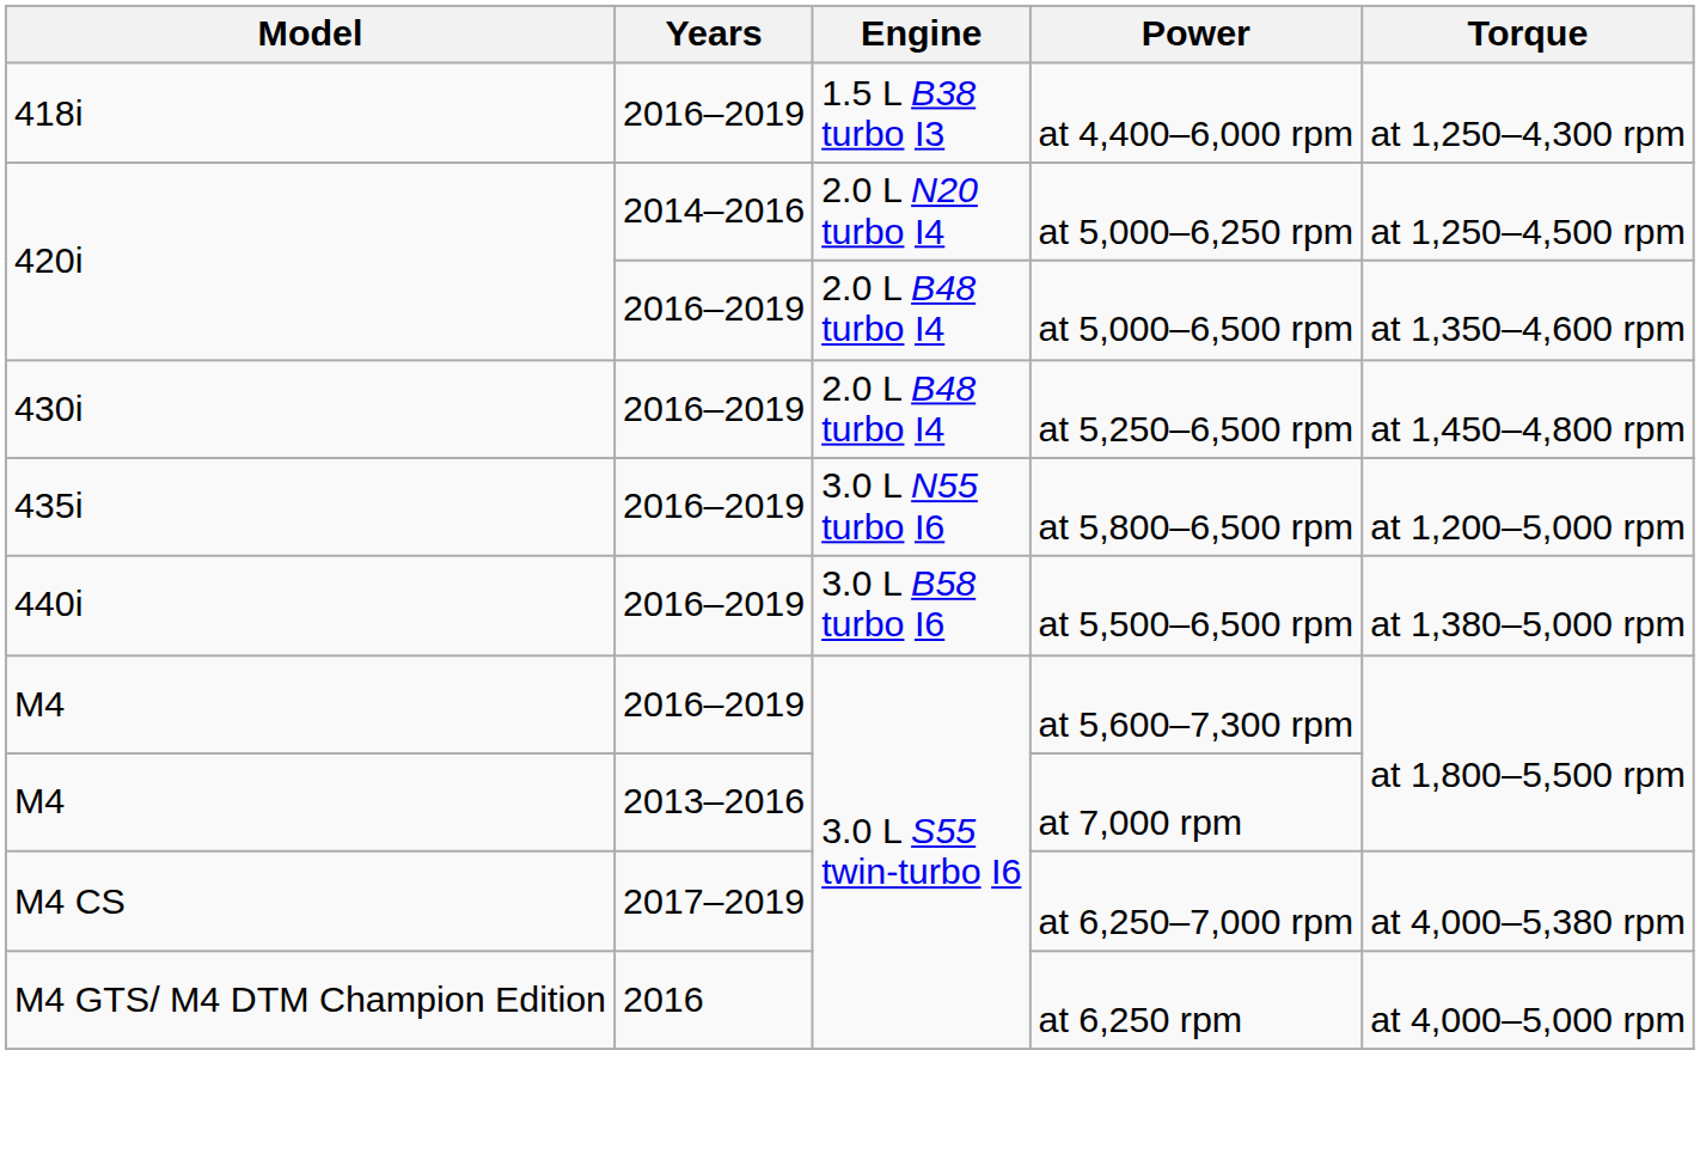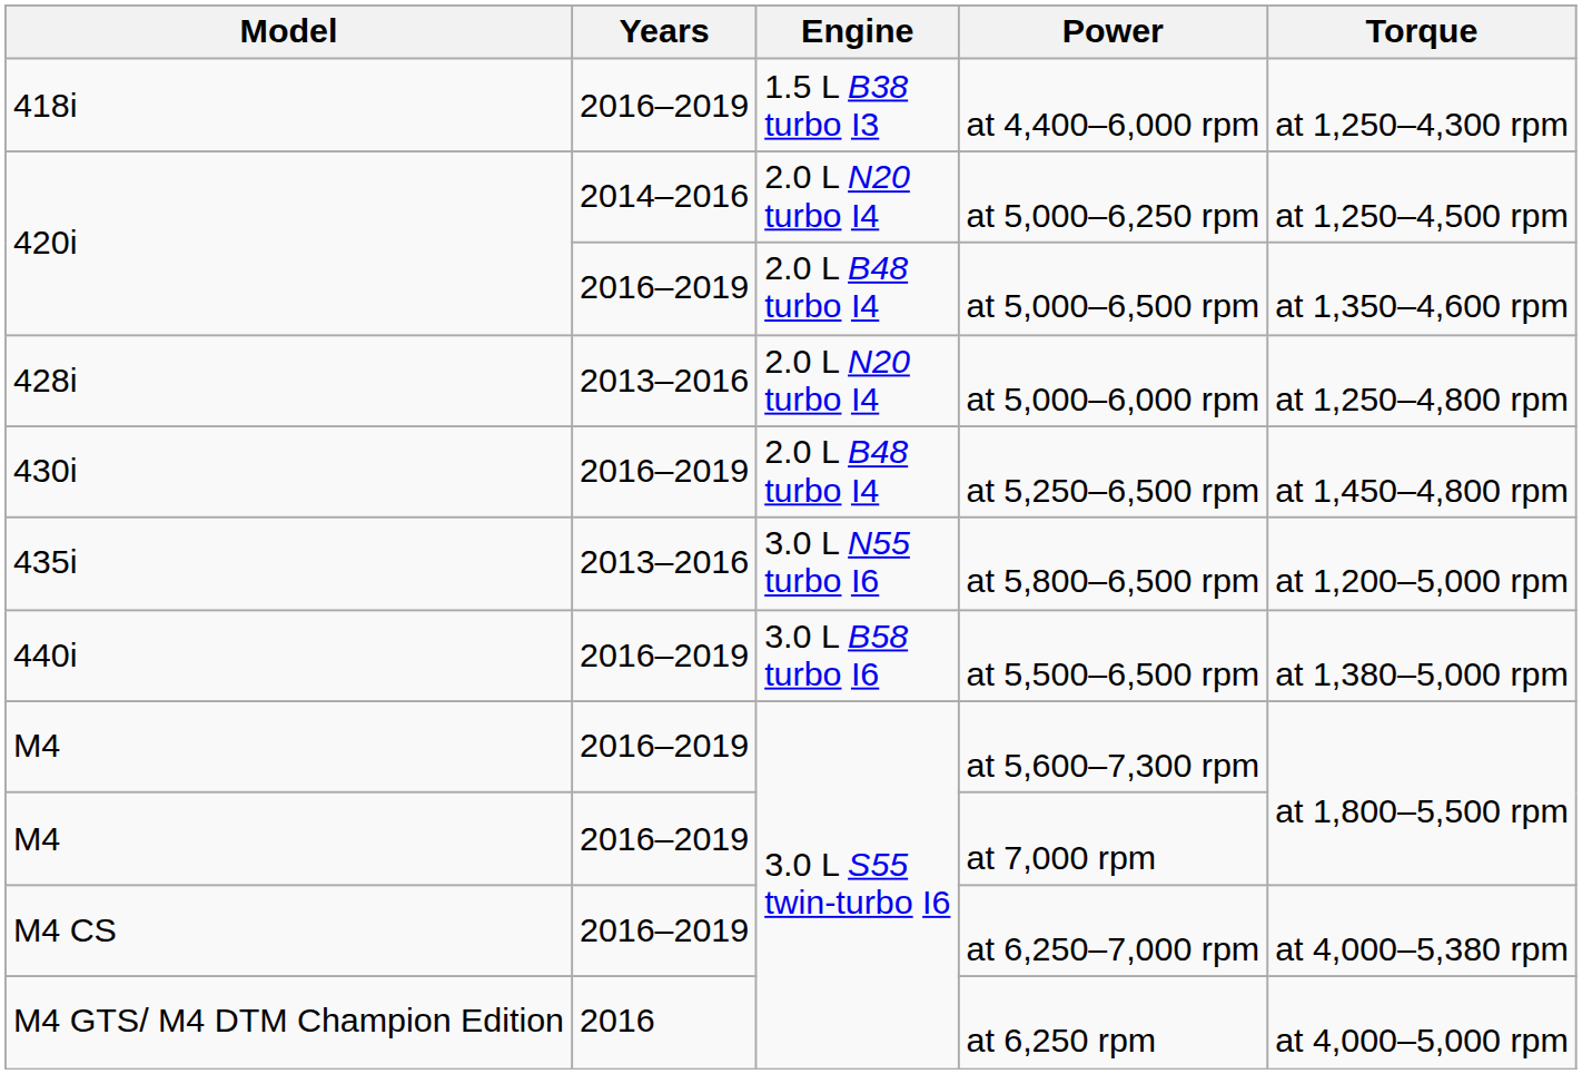+ row: 428i | 2013–2016 | 2.0 L N20 turbo I4 | at 5,000–6,000 rpm | at 1,250–4,800 rpm
at 5,800–6,500 rpm | Years: 2016–2019 -> 2013–2016
at 7,000 rpm | Years: 2013–2016 -> 2016–2019
at 6,250–7,000 rpm | Years: 2017–2019 -> 2016–2019
